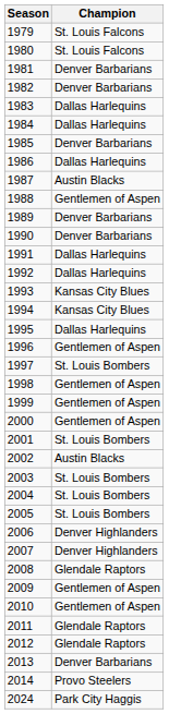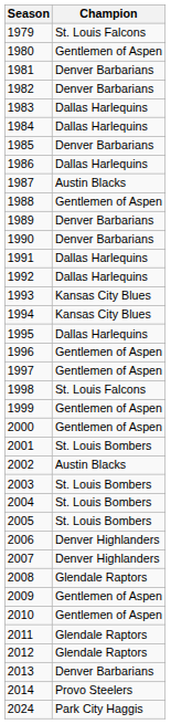1980 | Champion: St. Louis Falcons -> Gentlemen of Aspen
1997 | Champion: St. Louis Bombers -> Gentlemen of Aspen
1998 | Champion: Gentlemen of Aspen -> St. Louis Falcons
